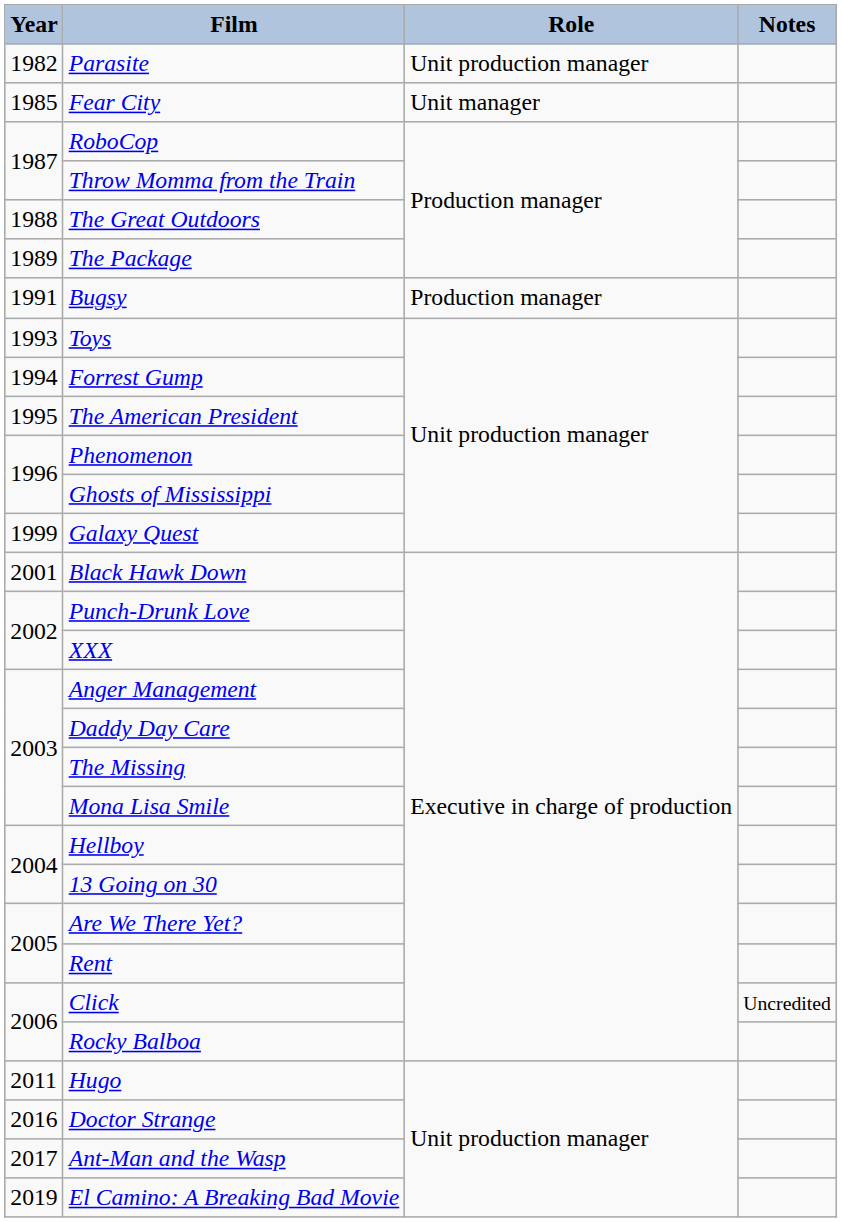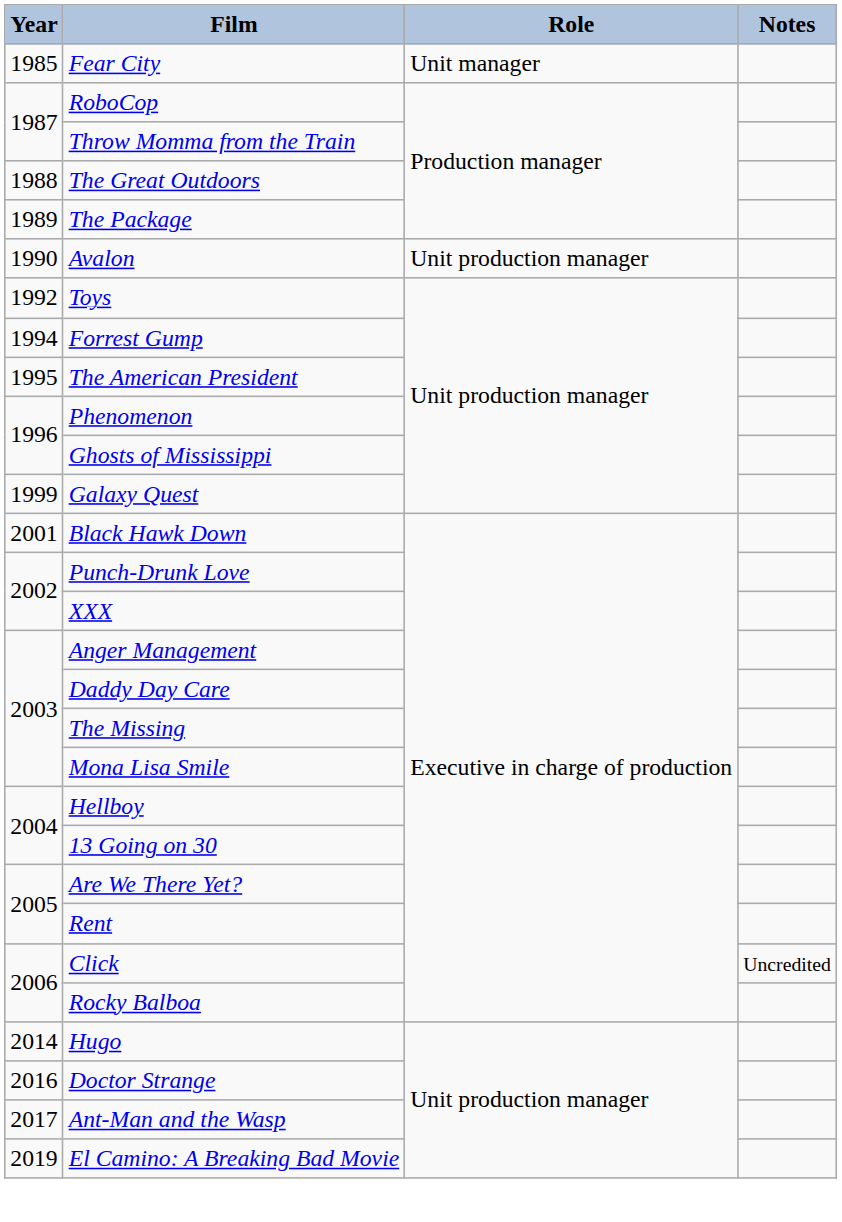- row: 1982 | Parasite | Unit production manager
+ row: 1990 | Avalon | Unit production manager
- row: 1991 | Bugsy | Production manager
Toys | Year: 1993 -> 1992
Hugo | Year: 2011 -> 2014
